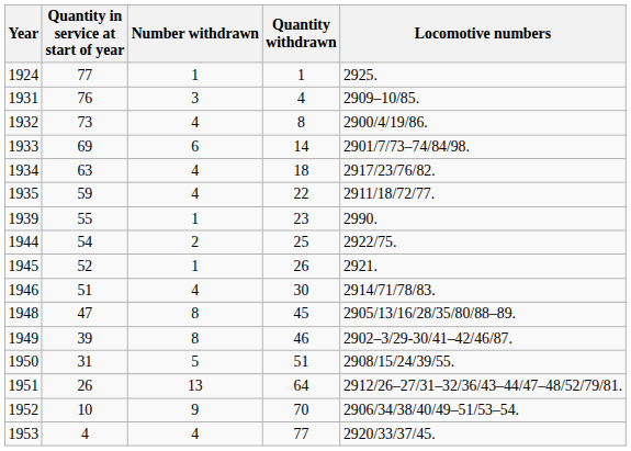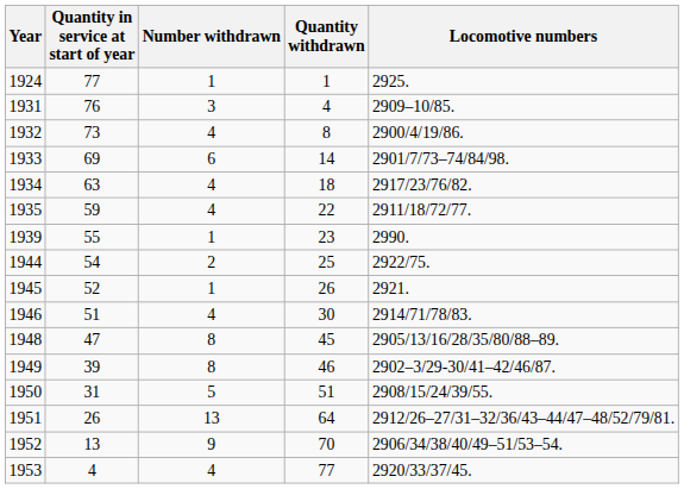1952 | Quantity in service at start of year: 10 -> 13
